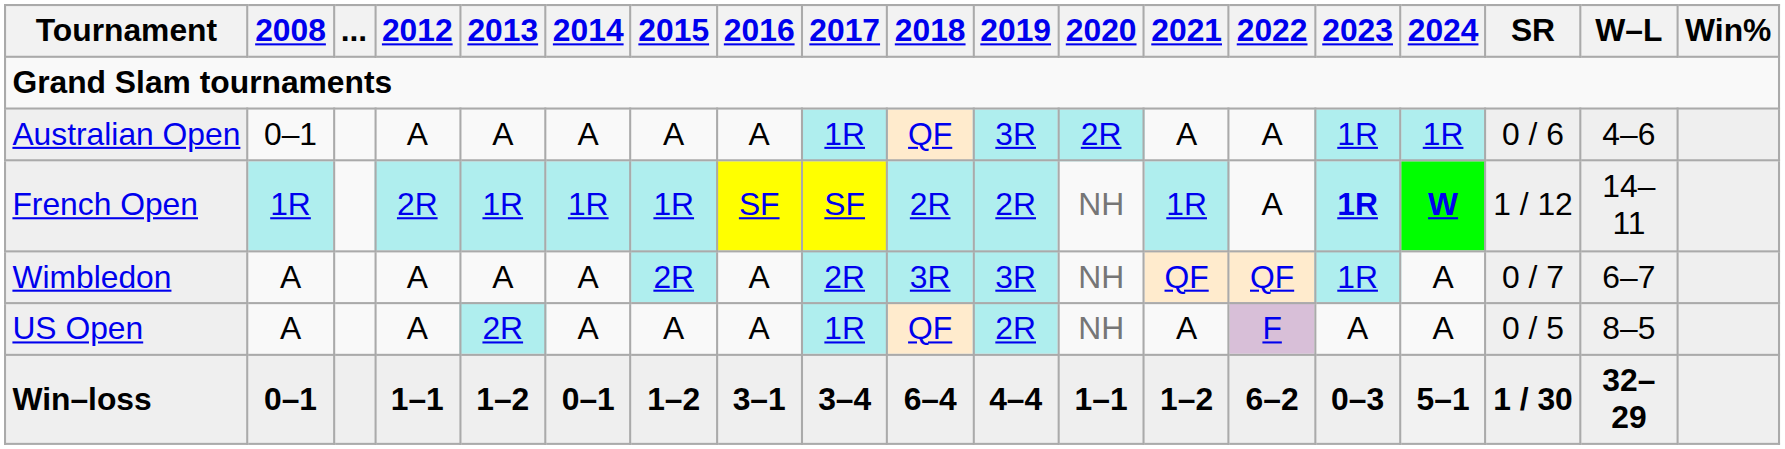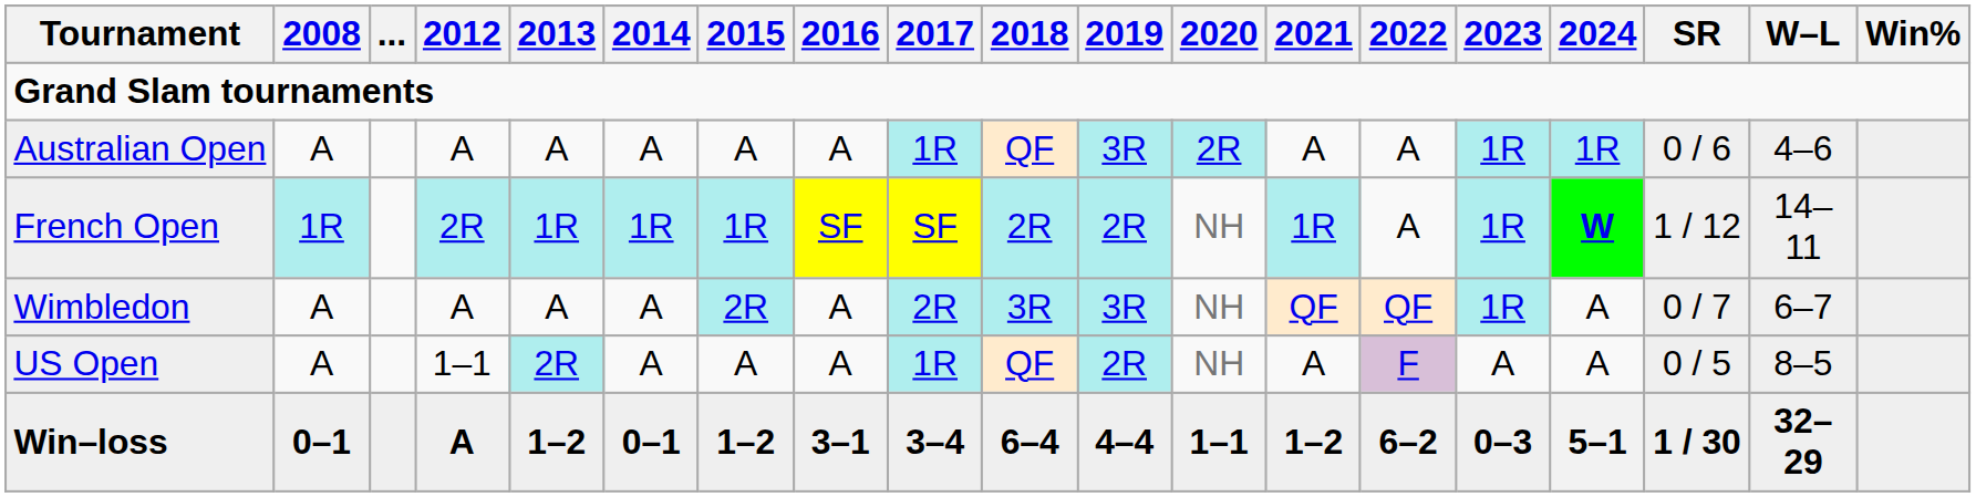Australian Open | 2008: 0–1 -> A
French Open | 2023: bold -> normal
US Open | 2012: A -> 1–1
Win–loss | 2012: 1–1 -> A
